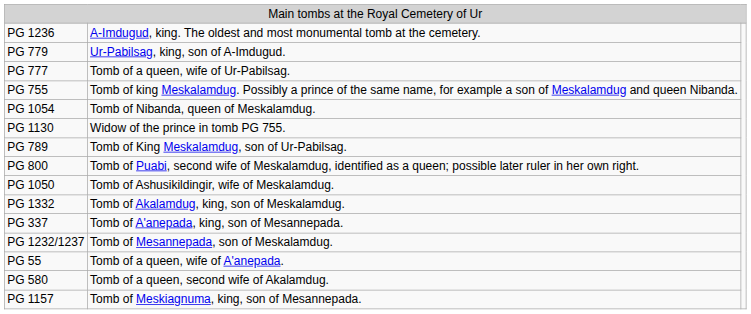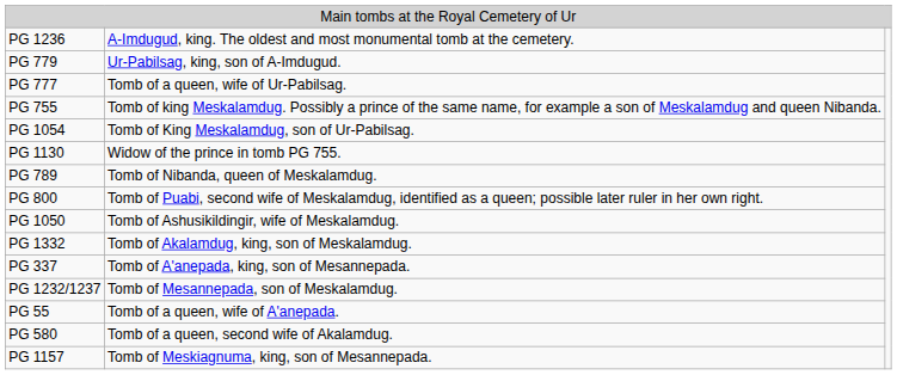PG 1054 | column 2: Tomb of Nibanda, queen of Meskalamdug. -> Tomb of King Meskalamdug, son of Ur-Pabilsag.
PG 789 | column 2: Tomb of King Meskalamdug, son of Ur-Pabilsag. -> Tomb of Nibanda, queen of Meskalamdug.
